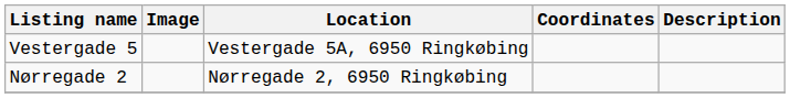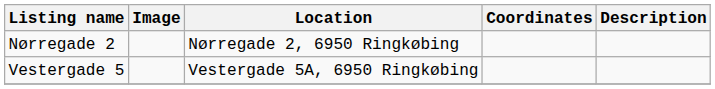rows swapped: Nørregade 2 <-> Vestergade 5
